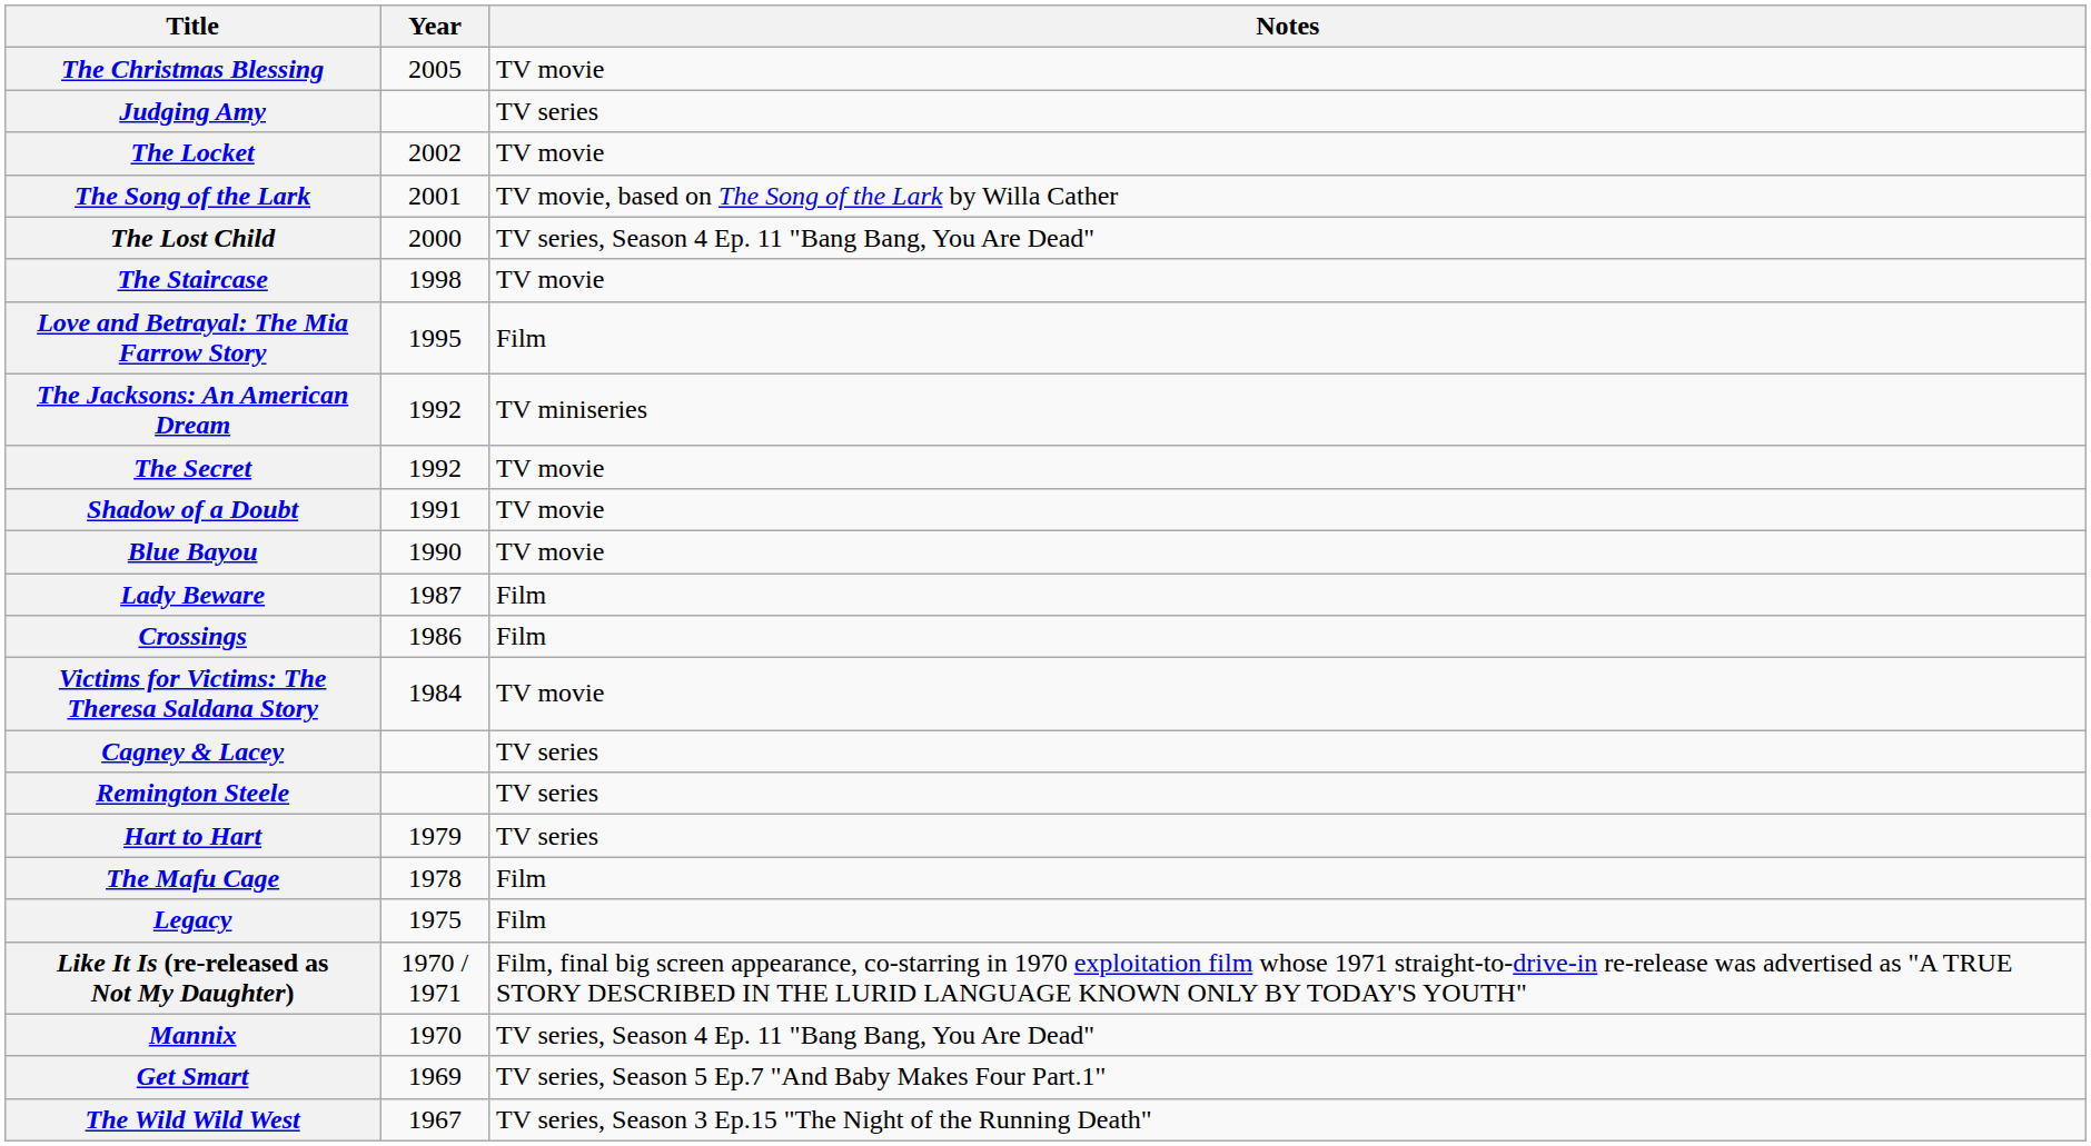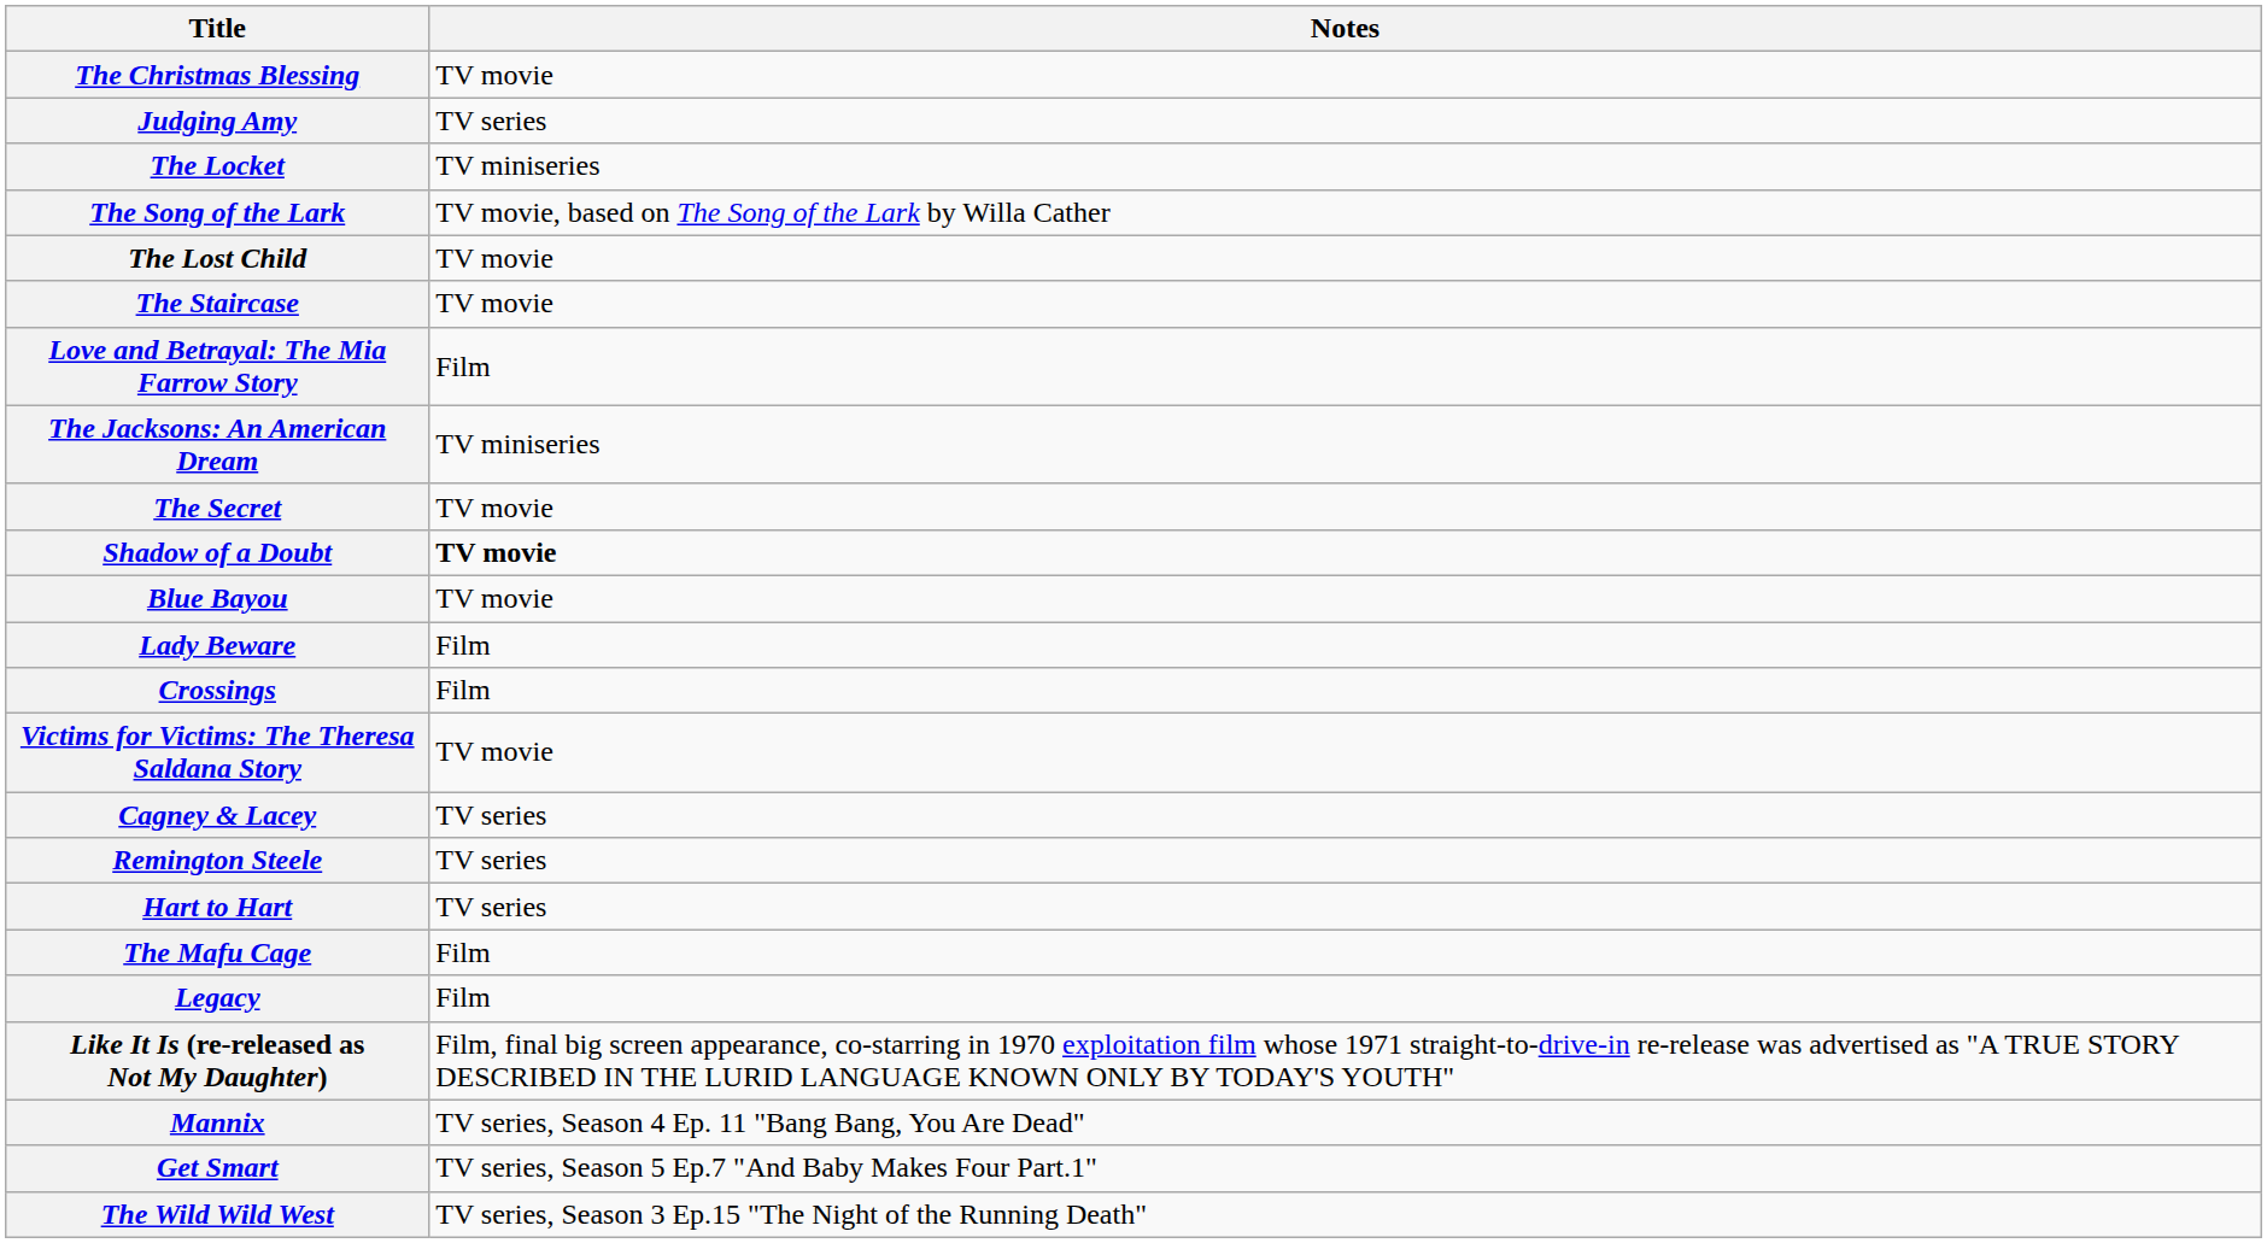- column: Year | 2005 | 2002 | 2001 | 2000 | 1998 | 1995 | 1992 | 1992 | 1991 | 1990 | 1987 | 1986 | 1984 | 1979 | 1978 | 1975 | 1970 / 1971 | 1970 | 1969 | 1967
The Locket | Notes: TV movie -> TV miniseries
The Lost Child | Notes: TV series, Season 4 Ep. 11 "Bang Bang, You Are Dead" -> TV movie
Shadow of a Doubt | Notes: normal -> bold
